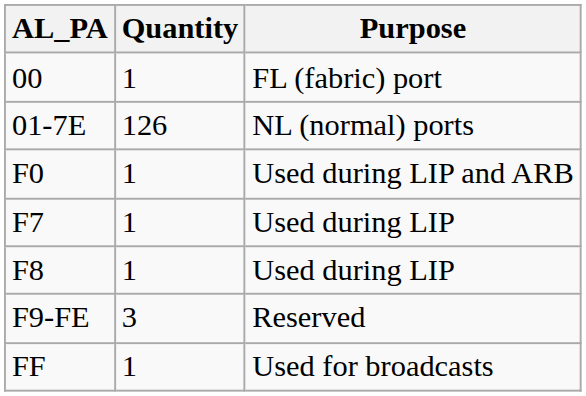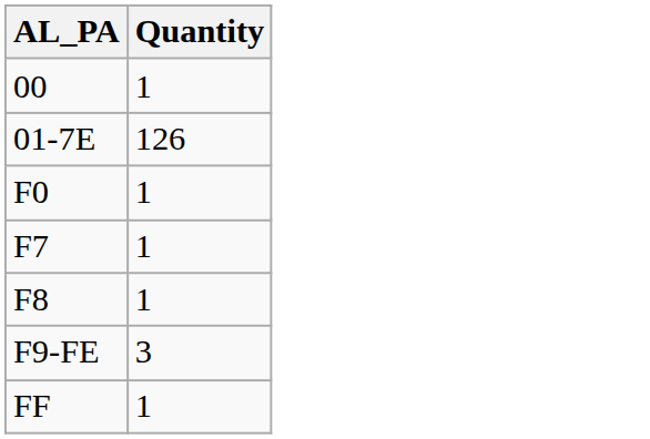- column: Purpose | FL (fabric) port | NL (normal) ports | Used during LIP and ARB | Used during LIP | Used during LIP | Reserved | Used for broadcasts
